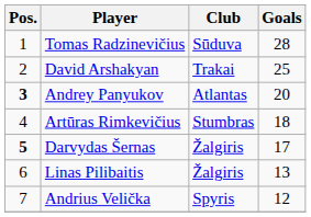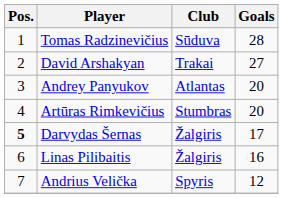David Arshakyan | Goals: 25 -> 27
Andrey Panyukov | Pos.: bold -> normal
Artūras Rimkevičius | Goals: 18 -> 20
Linas Pilibaitis | Goals: 13 -> 16
